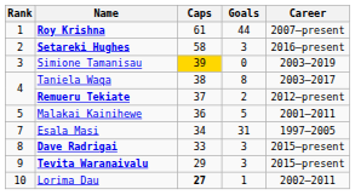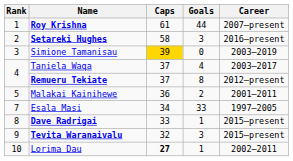Taniela Waqa | Caps: 38 -> 37
Taniela Waqa | Goals: 8 -> 4
Remueru Tekiate | Goals: 2 -> 8
Malakai Kainihewe | Goals: 5 -> 2
Esala Masi | Goals: 31 -> 33
Dave Radrigai | Goals: 3 -> 1
Tevita Waranaivalu | Caps: 29 -> 32
